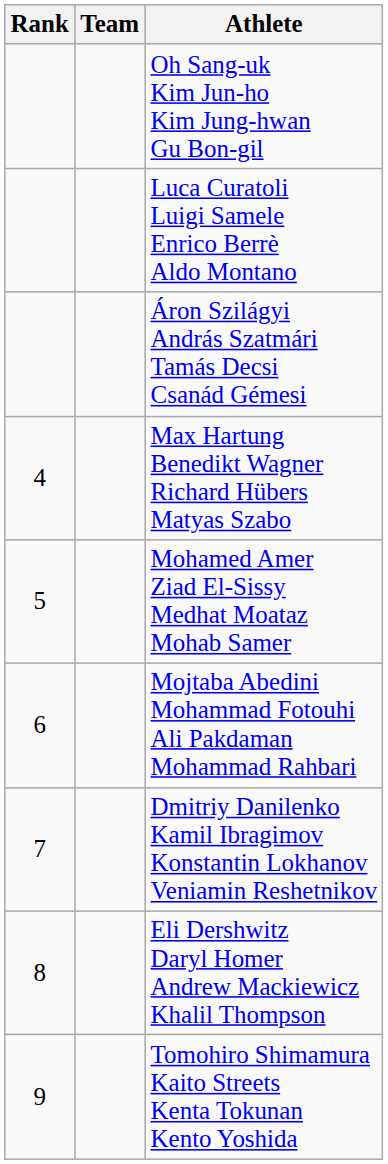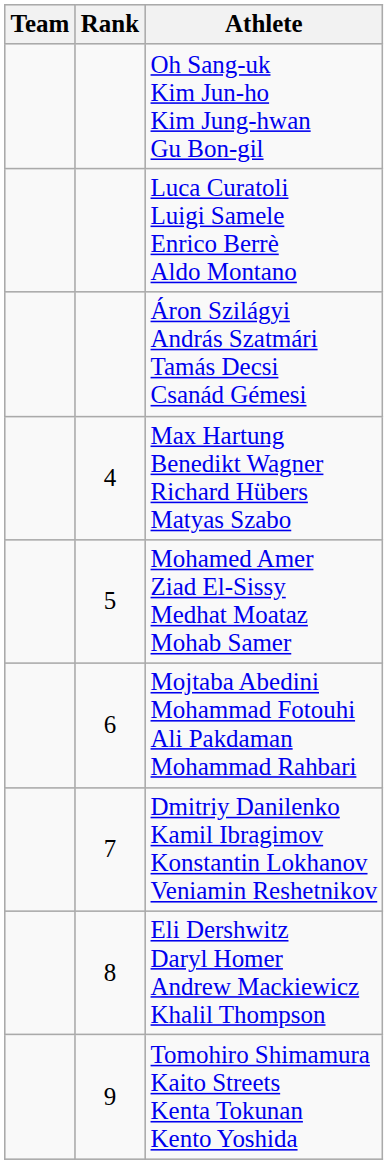columns swapped: Rank <-> Team
